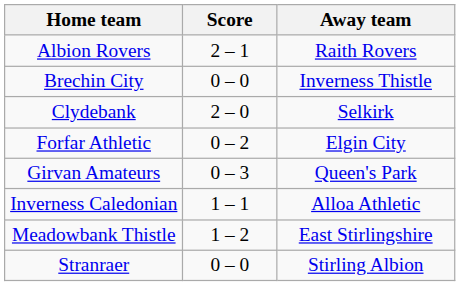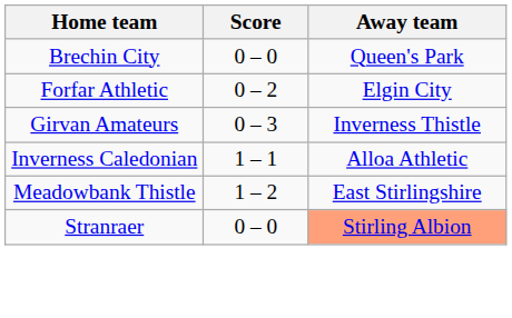- row: Albion Rovers | 2 – 1 | Raith Rovers
Brechin City | Away team: Inverness Thistle -> Queen's Park
- row: Clydebank | 2 – 0 | Selkirk
Girvan Amateurs | Away team: Queen's Park -> Inverness Thistle
Stranraer | Away team: no background -> lightsalmon background
